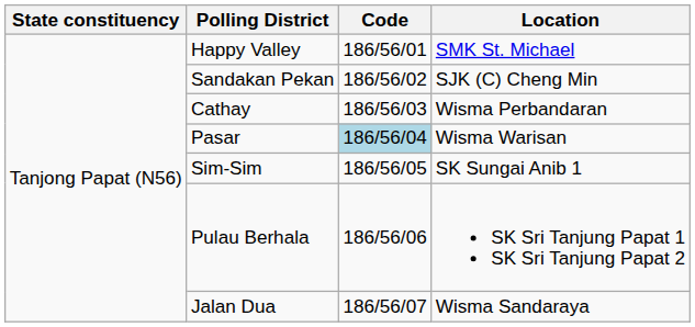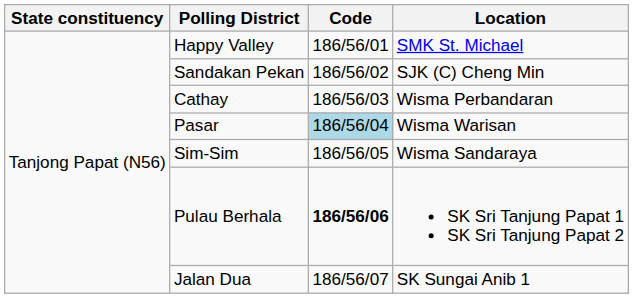Sim-Sim | Location: SK Sungai Anib 1 -> Wisma Sandaraya
Pulau Berhala | Code: normal -> bold
Jalan Dua | Location: Wisma Sandaraya -> SK Sungai Anib 1
